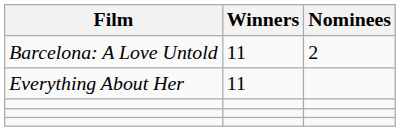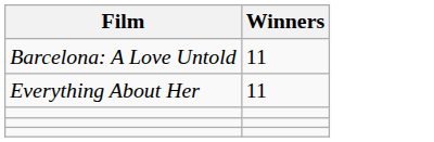- column: Nominees | 2
